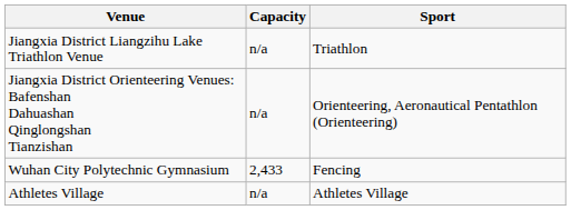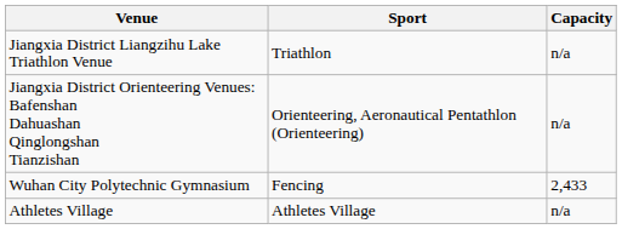columns swapped: Sport <-> Capacity
